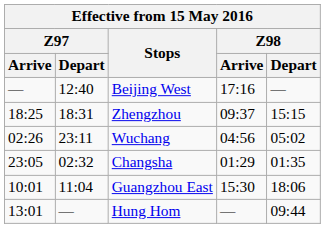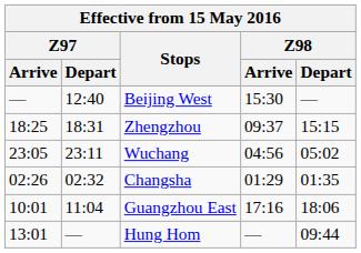Beijing West | Z98 / Arrive: 17:16 -> 15:30
Wuchang | Z97 / Arrive: 02:26 -> 23:05
Changsha | Z97 / Arrive: 23:05 -> 02:26
Guangzhou East | Z98 / Arrive: 15:30 -> 17:16
